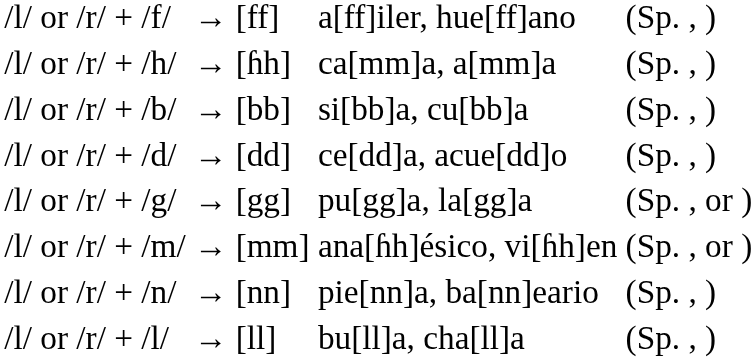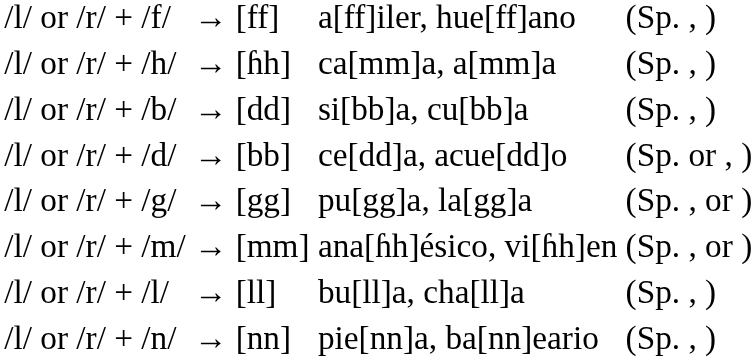/l/ or /r/ + /b/ | column 3: [bb] -> [dd]
/l/ or /r/ + /d/ | column 3: [dd] -> [bb]
/l/ or /r/ + /d/ | column 5: (Sp. , ) -> (Sp. or , )
rows swapped: /l/ or /r/ + /n/ <-> /l/ or /r/ + /l/
